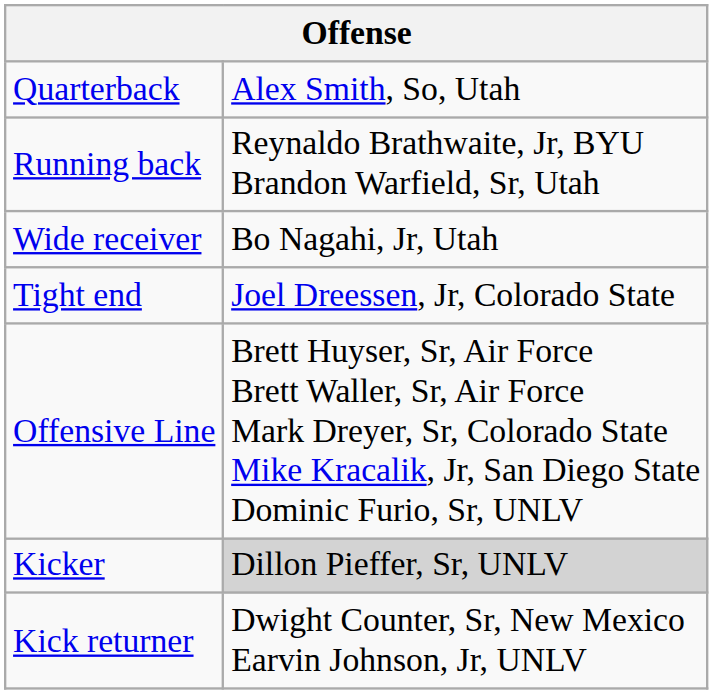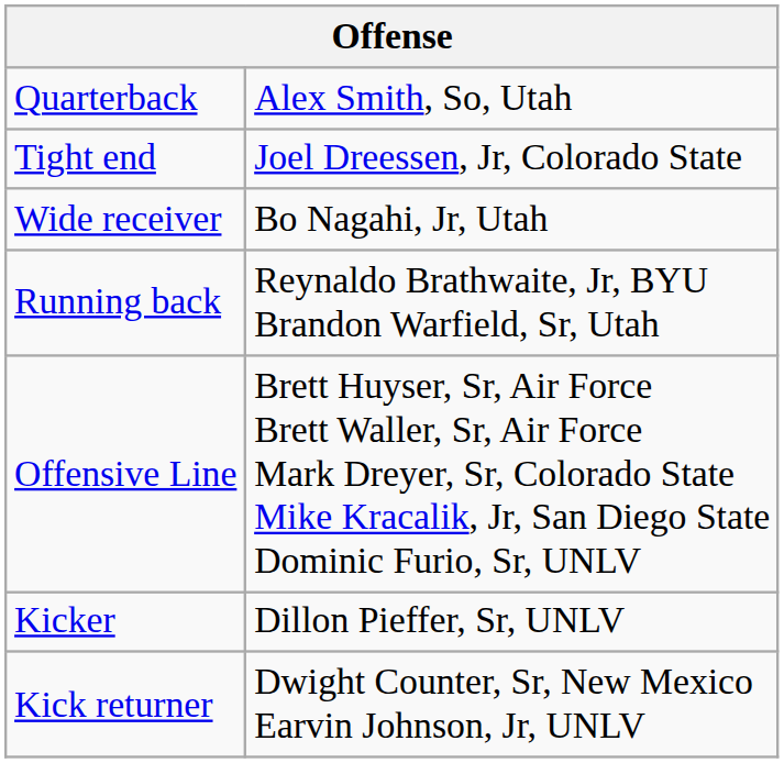rows swapped: Running back <-> Tight end
Kicker | column 2: lightgrey background -> no background
